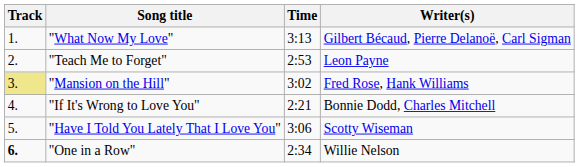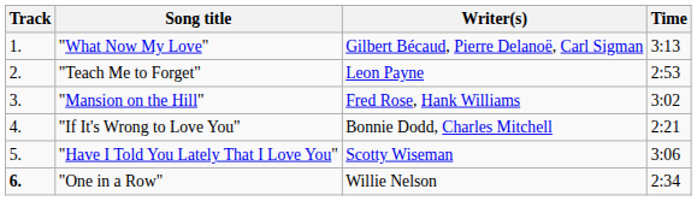columns swapped: Writer(s) <-> Time
"Mansion on the Hill" | Track: khaki background -> no background
